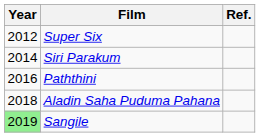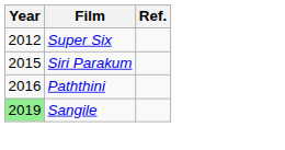Siri Parakum | Year: 2014 -> 2015
- row: 2018 | Aladin Saha Puduma Pahana
